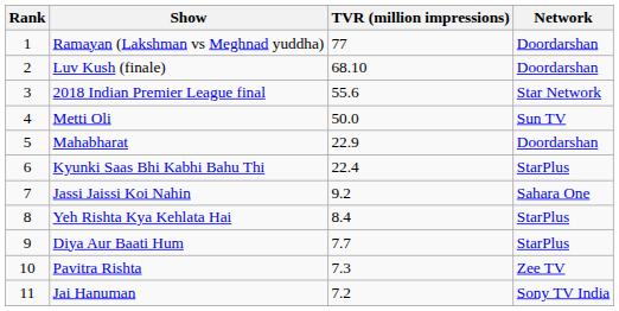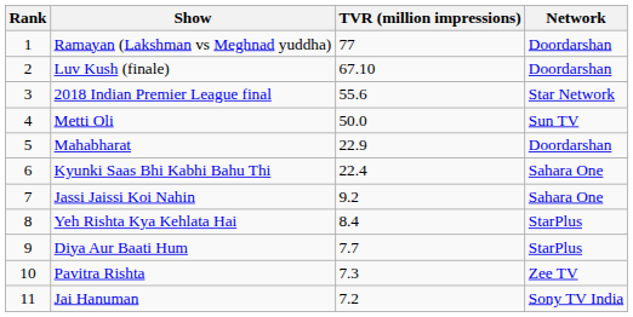Luv Kush (finale) | TVR (million impressions): 68.10 -> 67.10
Kyunki Saas Bhi Kabhi Bahu Thi | Network: StarPlus -> Sahara One
